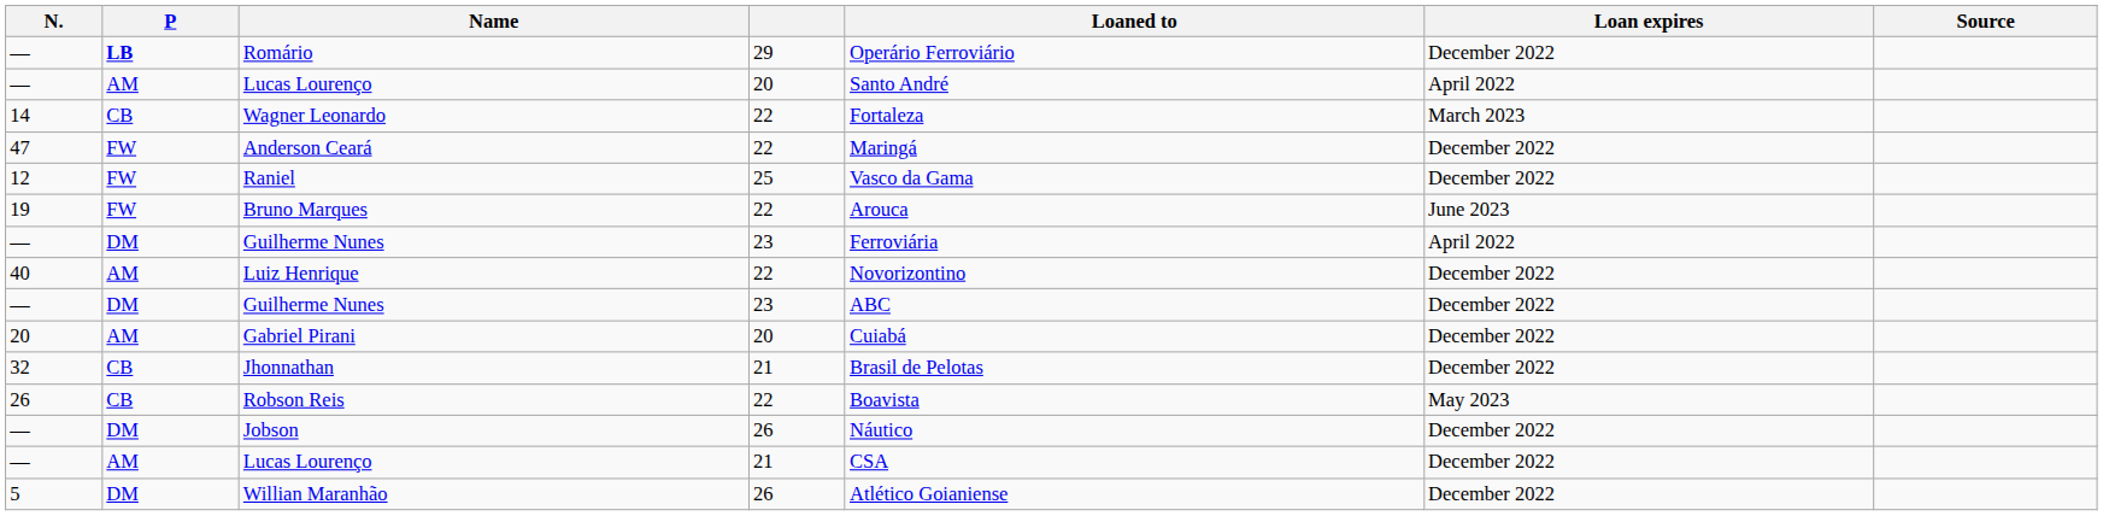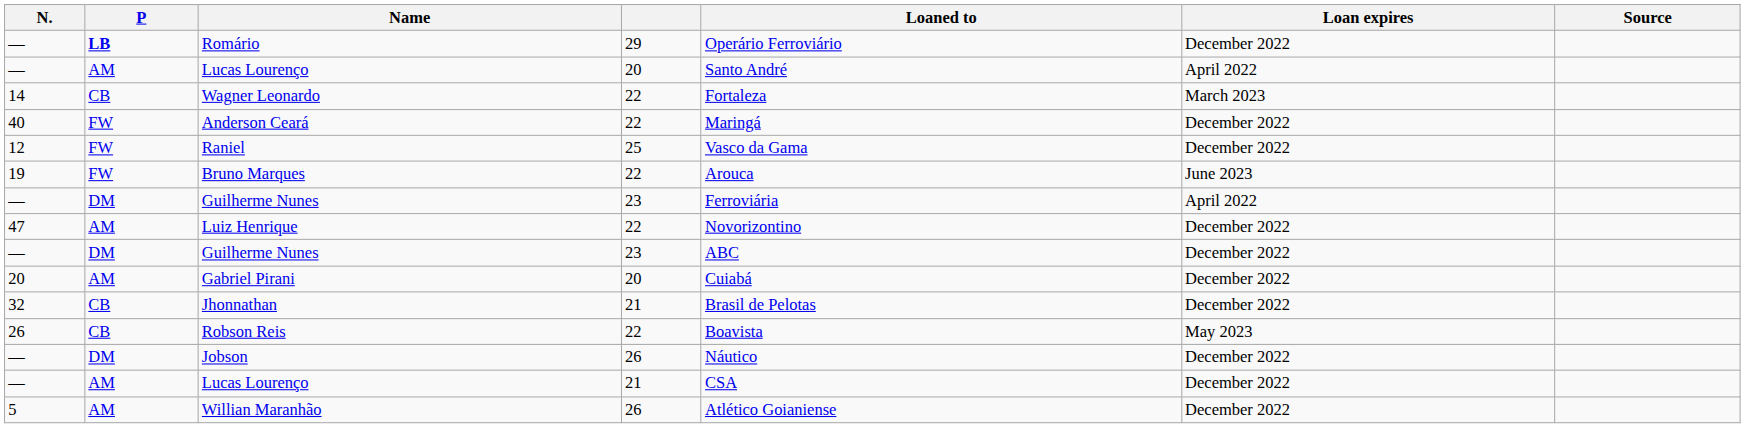Anderson Ceará | N.: 47 -> 40
Luiz Henrique | N.: 40 -> 47
Willian Maranhão | P: DM -> AM
